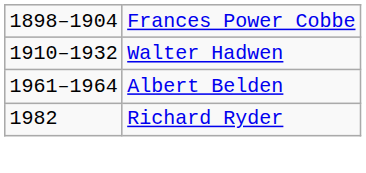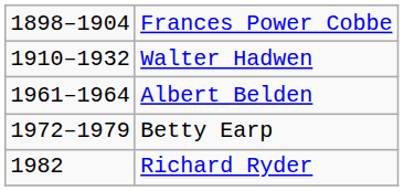+ row: 1972–1979 | Betty Earp
